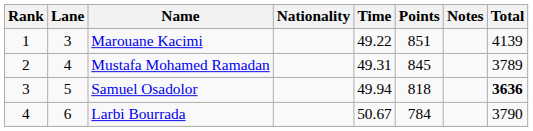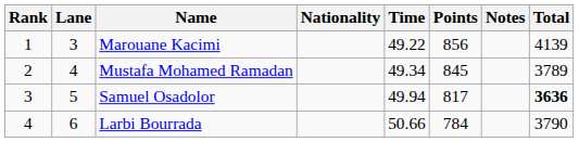Marouane Kacimi | Points: 851 -> 856
Mustafa Mohamed Ramadan | Time: 49.31 -> 49.34
Samuel Osadolor | Points: 818 -> 817
Larbi Bourrada | Time: 50.67 -> 50.66
